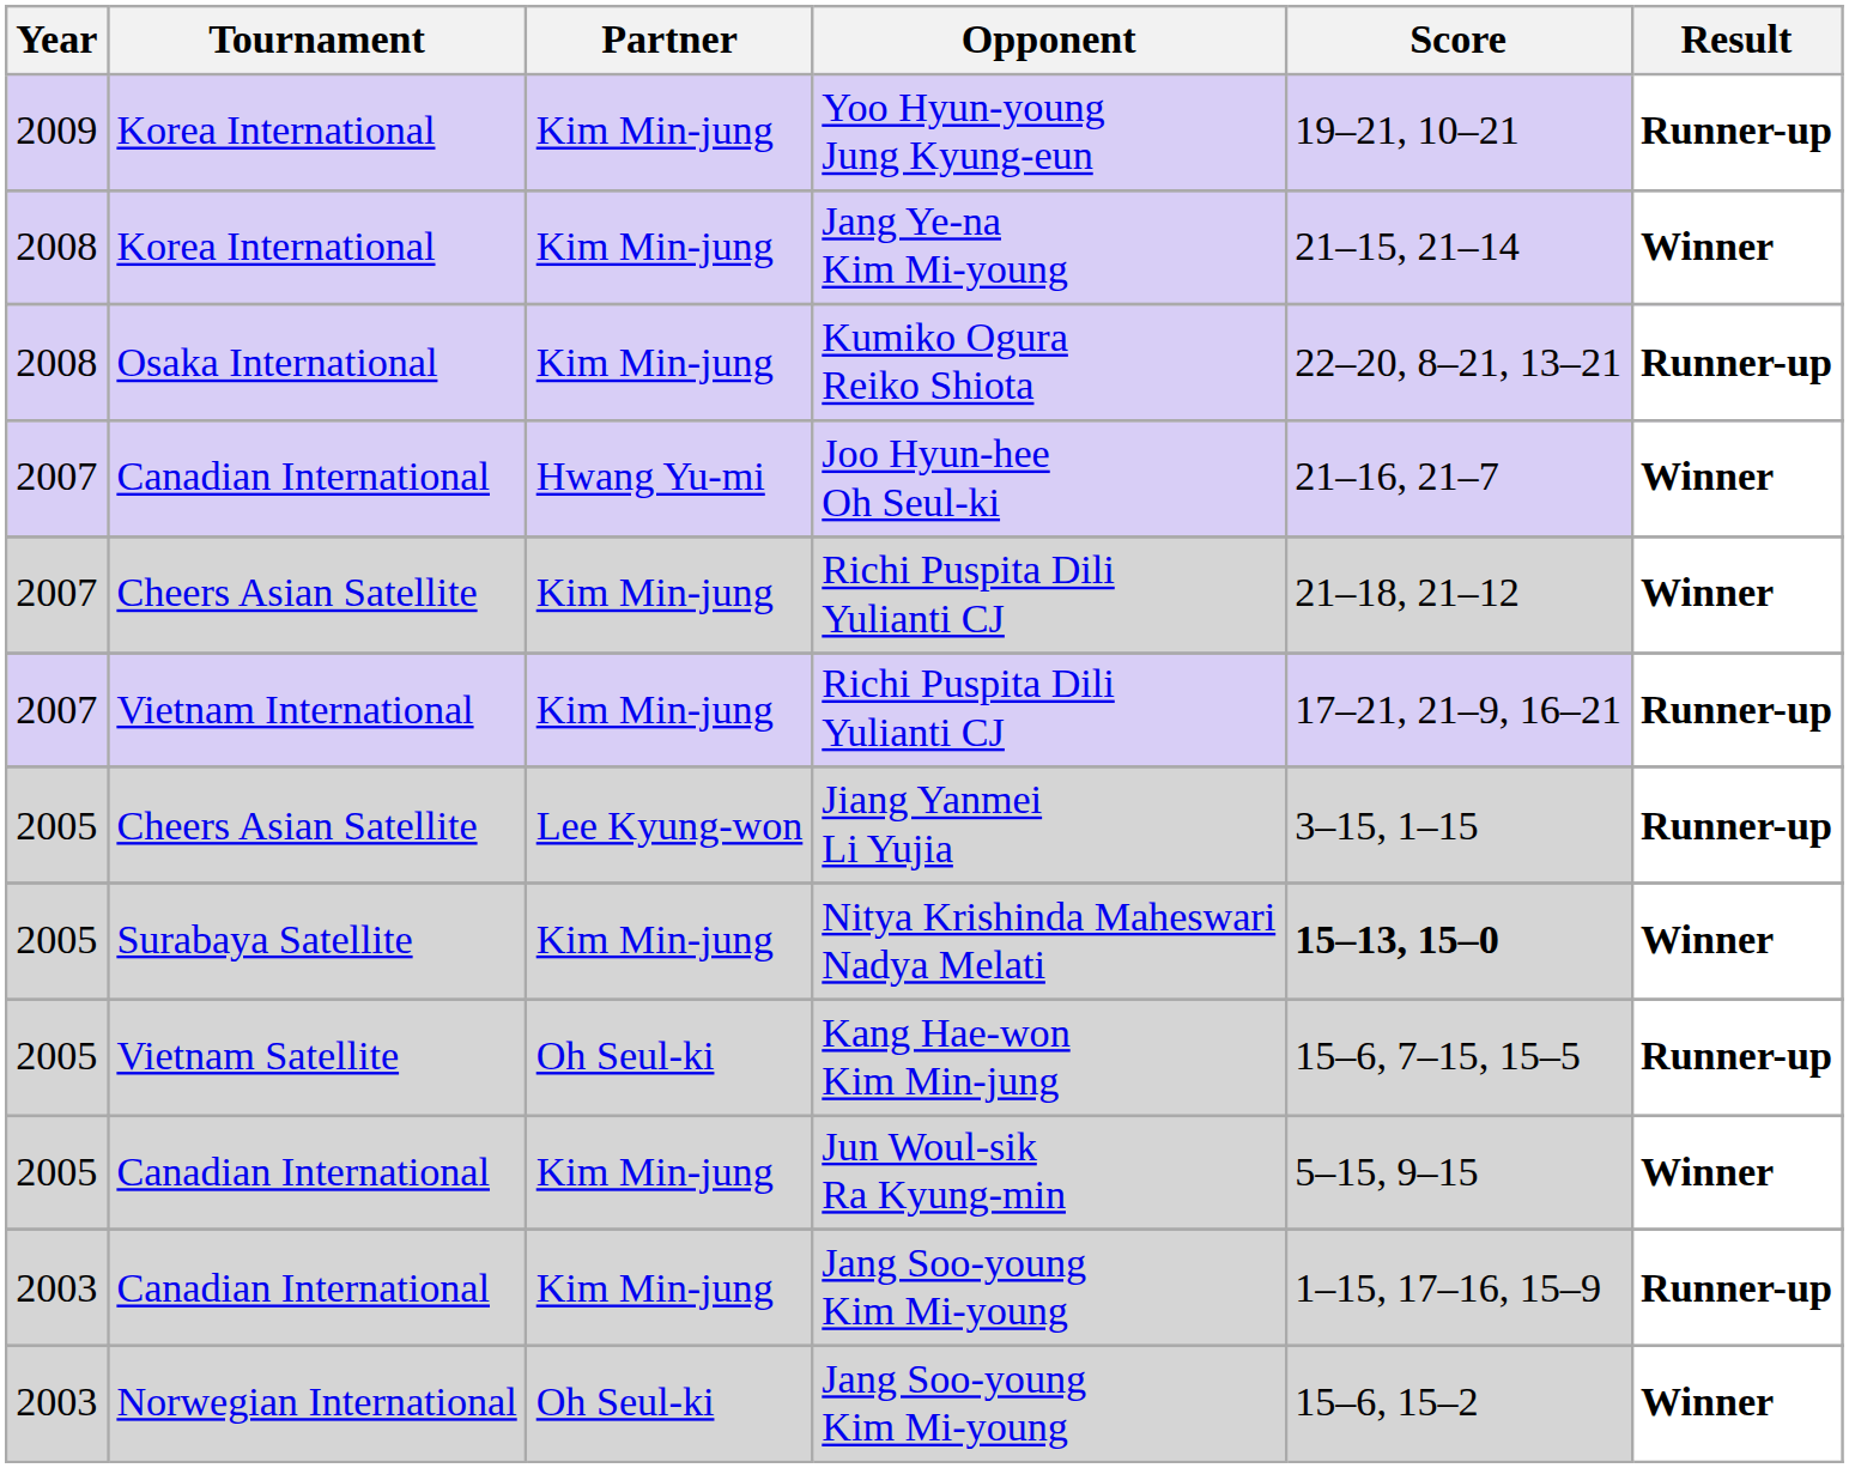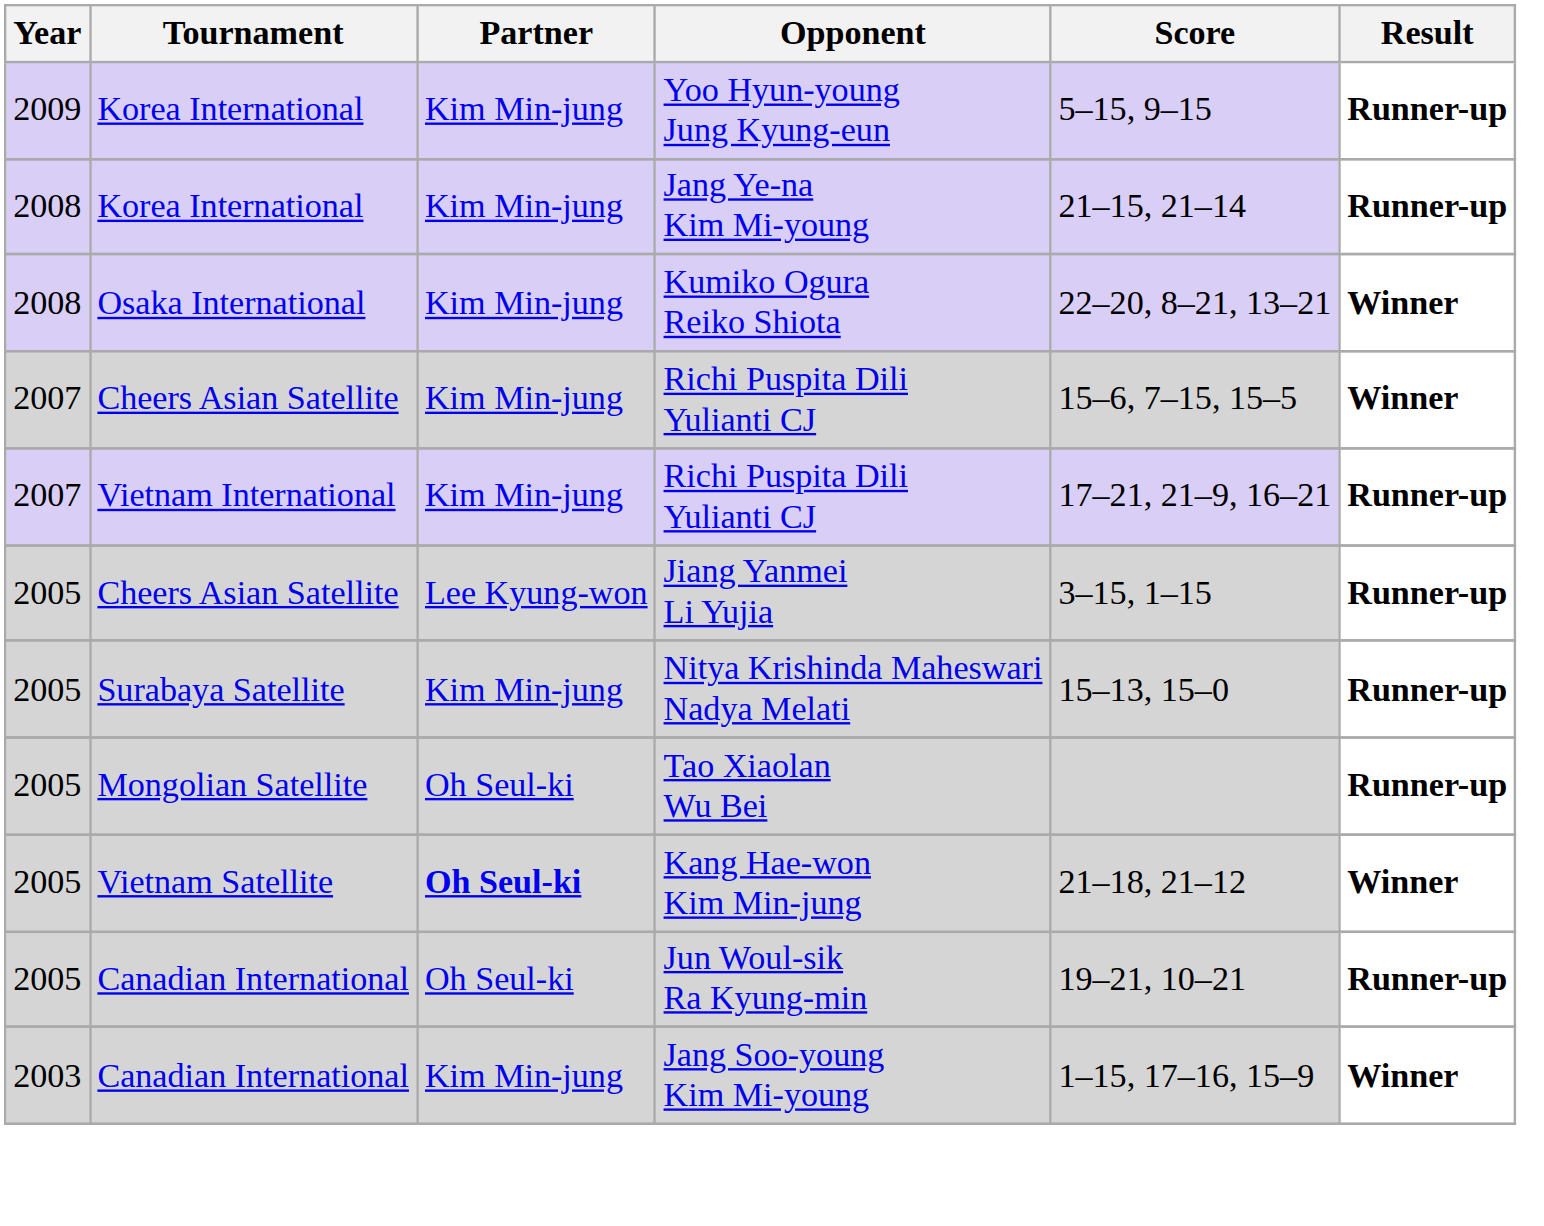Yoo Hyun-young Jung Kyung-eun | Score: 19–21, 10–21 -> 5–15, 9–15
Jang Ye-na Kim Mi-young | Result: Winner -> Runner-up
Kumiko Ogura Reiko Shiota | Result: Runner-up -> Winner
- row: 2007 | Canadian International | Hwang Yu-mi | Joo Hyun-hee Oh Seul-ki | 21–16, 21–7 | Winner
Cheers Asian Satellite / Richi Puspita Dili Yulianti CJ | Score: 21–18, 21–12 -> 15–6, 7–15, 15–5
Nitya Krishinda Maheswari Nadya Melati | Score: bold -> normal
Nitya Krishinda Maheswari Nadya Melati | Result: Winner -> Runner-up
+ row: 2005 | Mongolian Satellite | Oh Seul-ki | Tao Xiaolan Wu Bei | Runner-up
Kang Hae-won Kim Min-jung | Partner: normal -> bold
Kang Hae-won Kim Min-jung | Score: 15–6, 7–15, 15–5 -> 21–18, 21–12
Kang Hae-won Kim Min-jung | Result: Runner-up -> Winner
Jun Woul-sik Ra Kyung-min | Partner: Kim Min-jung -> Oh Seul-ki
Jun Woul-sik Ra Kyung-min | Score: 5–15, 9–15 -> 19–21, 10–21
Jun Woul-sik Ra Kyung-min | Result: Winner -> Runner-up
Canadian International / Jang Soo-young Kim Mi-young | Result: Runner-up -> Winner
- row: 2003 | Norwegian International | Oh Seul-ki | Jang Soo-young Kim Mi-young | 15–6, 15–2 | Winner
